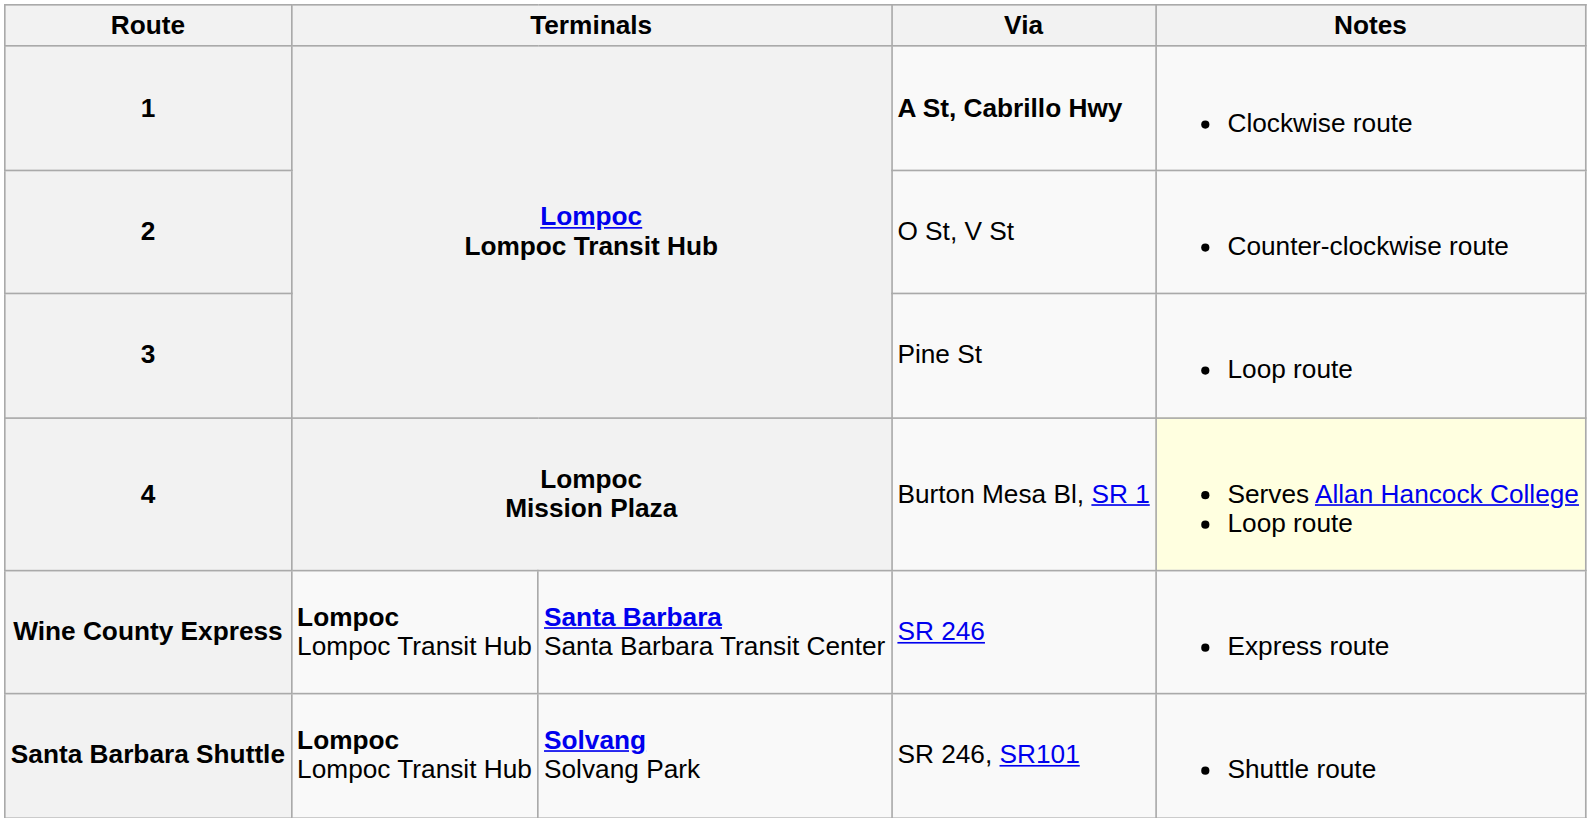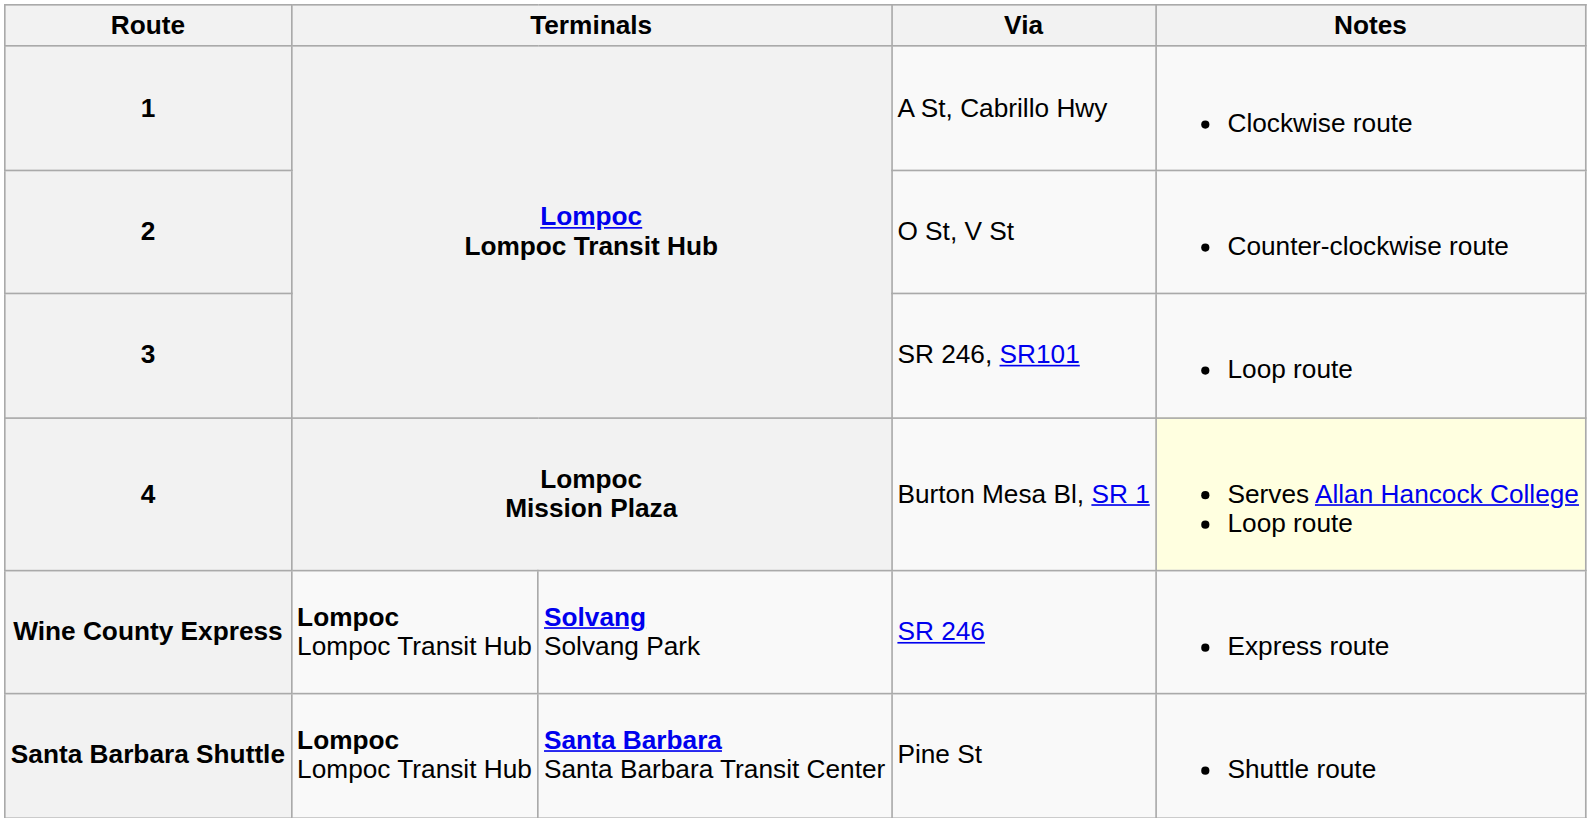1 | Via: bold -> normal
3 | Via: Pine St -> SR 246, SR101
Wine County Express | column 3: Santa Barbara Santa Barbara Transit Center -> Solvang Solvang Park
Santa Barbara Shuttle | column 3: Solvang Solvang Park -> Santa Barbara Santa Barbara Transit Center
Santa Barbara Shuttle | Via: SR 246, SR101 -> Pine St
